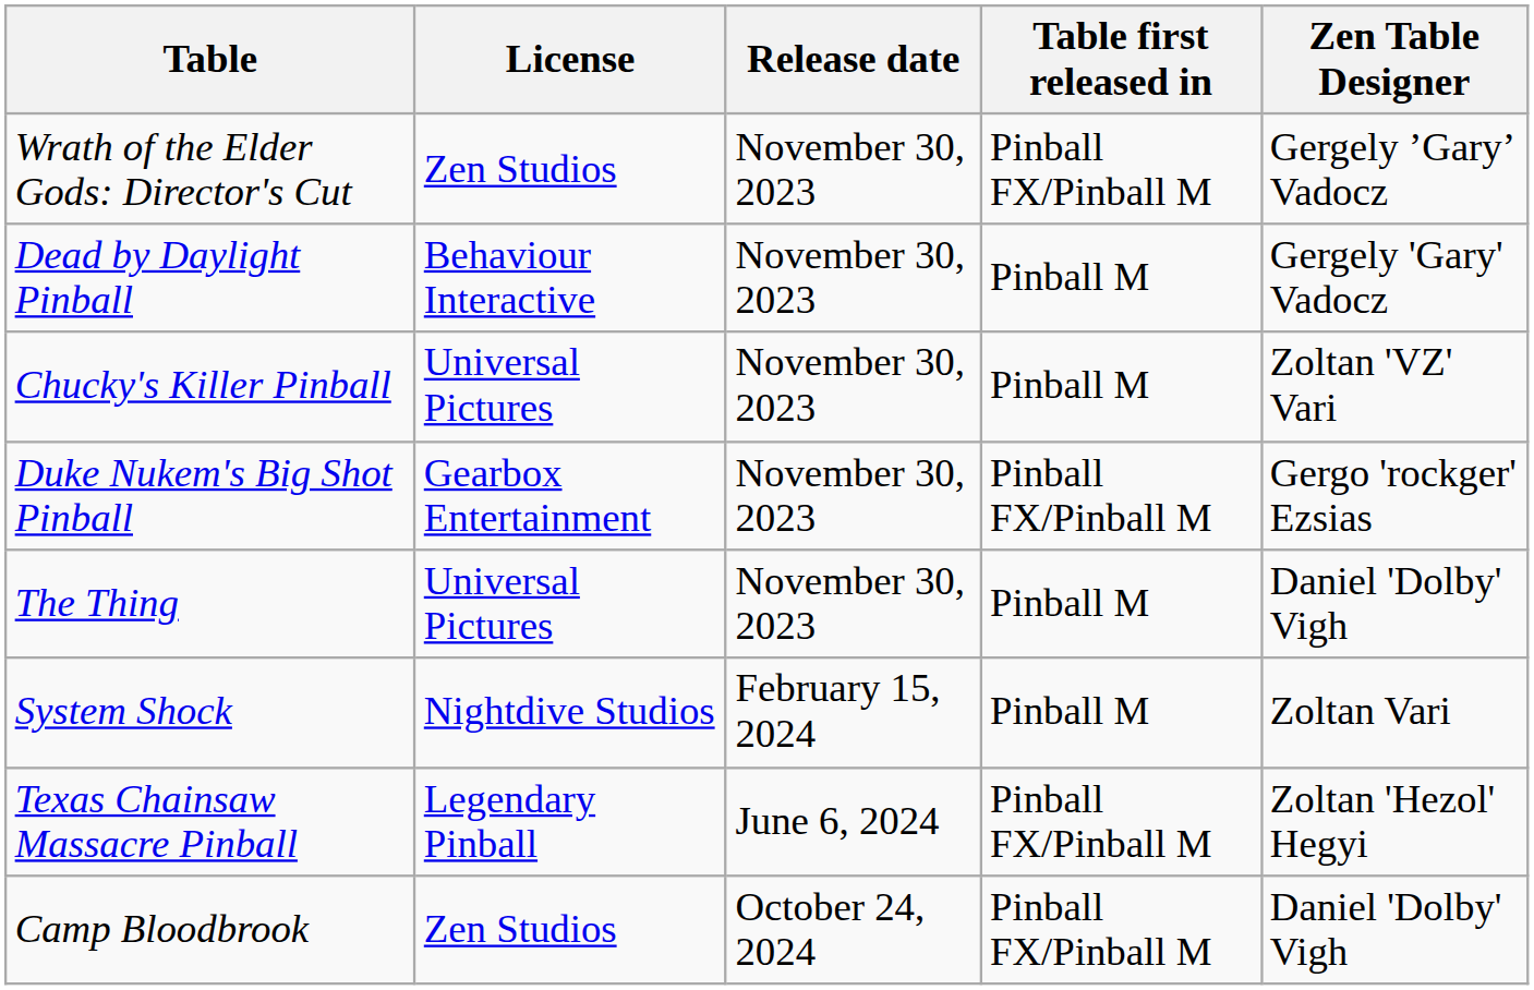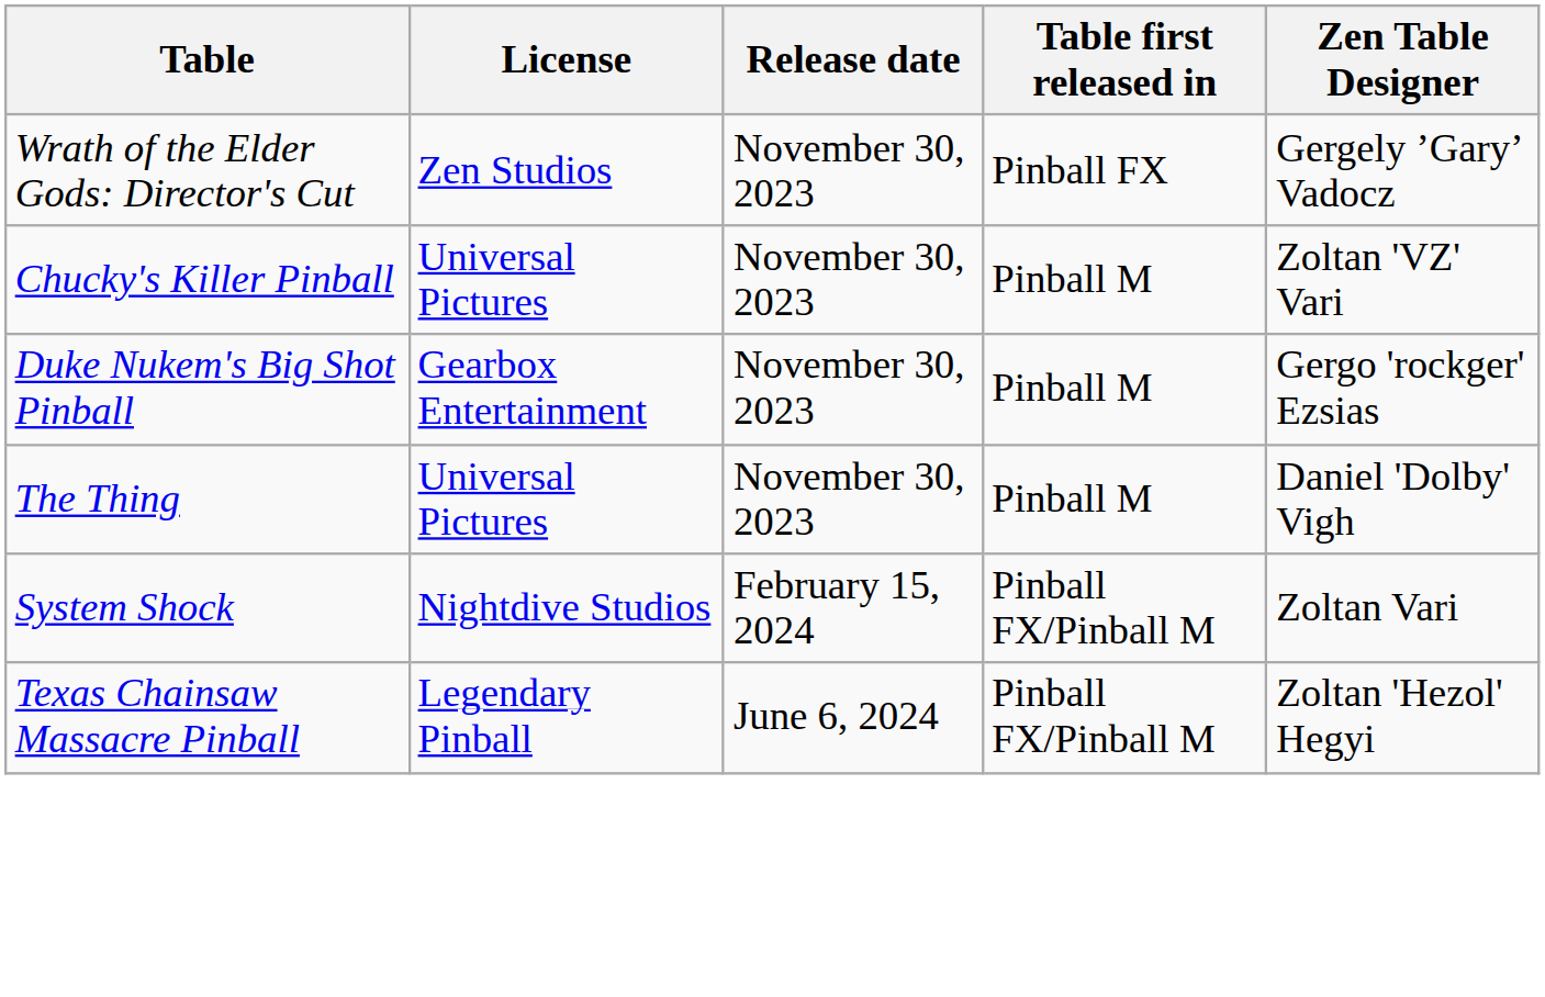Wrath of the Elder Gods: Director's Cut | Table first released in: Pinball FX/Pinball M -> Pinball FX
- row: Dead by Daylight Pinball | Behaviour Interactive | November 30, 2023 | Pinball M | Gergely 'Gary' Vadocz
Duke Nukem's Big Shot Pinball | Table first released in: Pinball FX/Pinball M -> Pinball M
System Shock | Table first released in: Pinball M -> Pinball FX/Pinball M
- row: Camp Bloodbrook | Zen Studios | October 24, 2024 | Pinball FX/Pinball M | Daniel 'Dolby' Vigh
